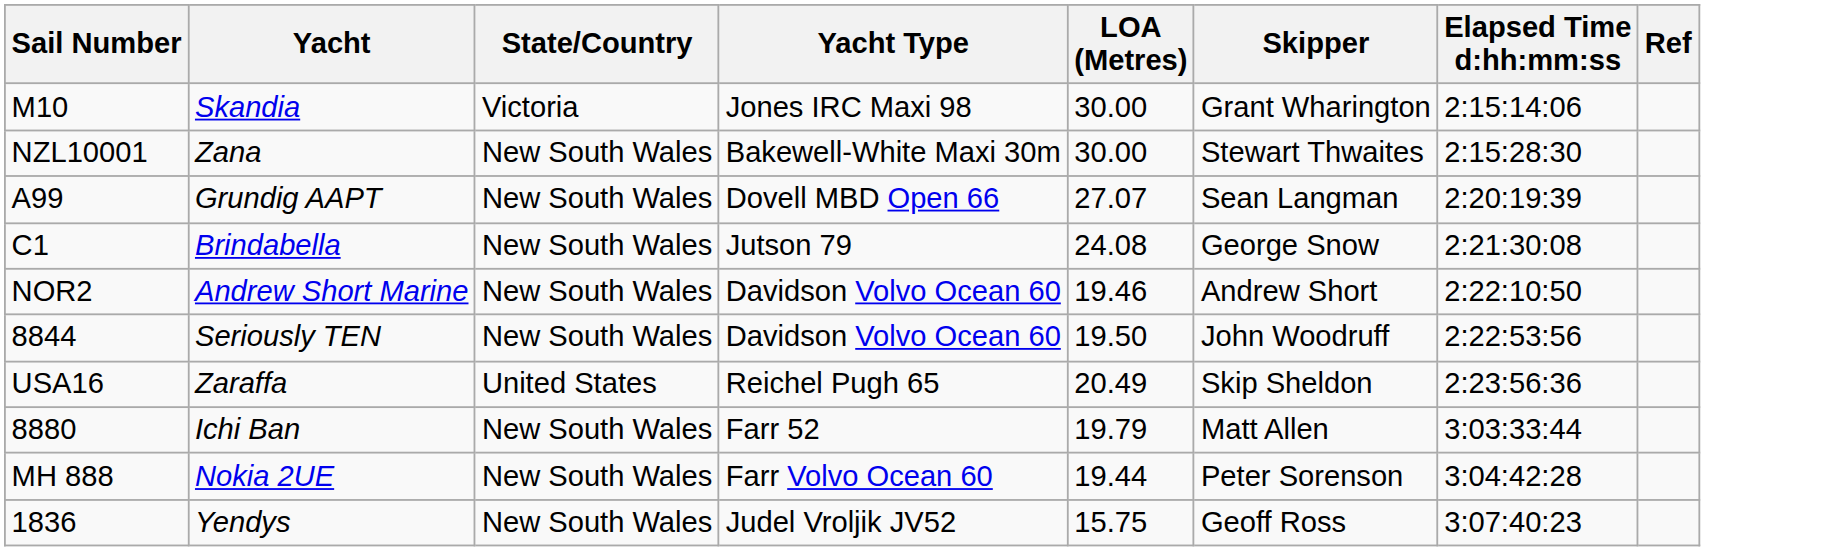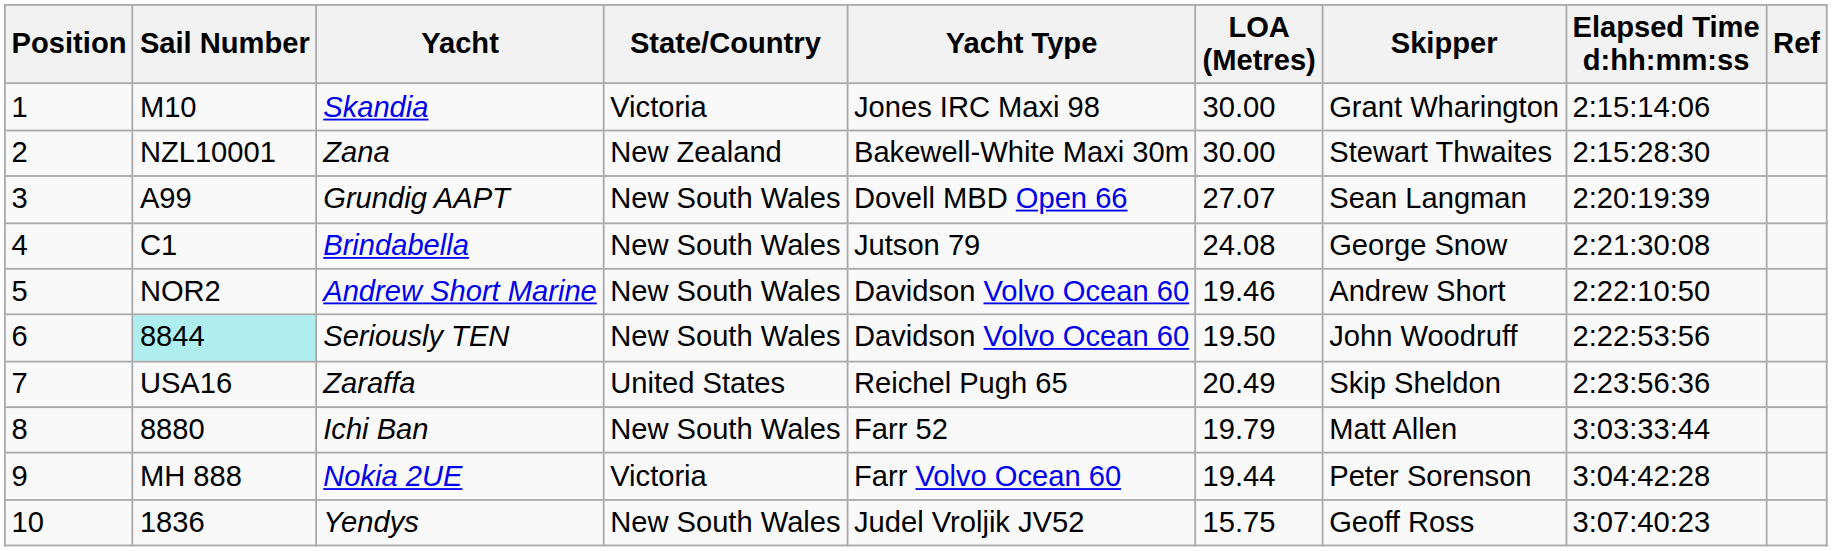+ column: Position | 1 | 2 | 3 | 4 | 5 | 6 | 7 | 8 | 9 | 10
Zana | State/Country: New South Wales -> New Zealand
Seriously TEN | Sail Number: no background -> paleturquoise background
Nokia 2UE | State/Country: New South Wales -> Victoria
